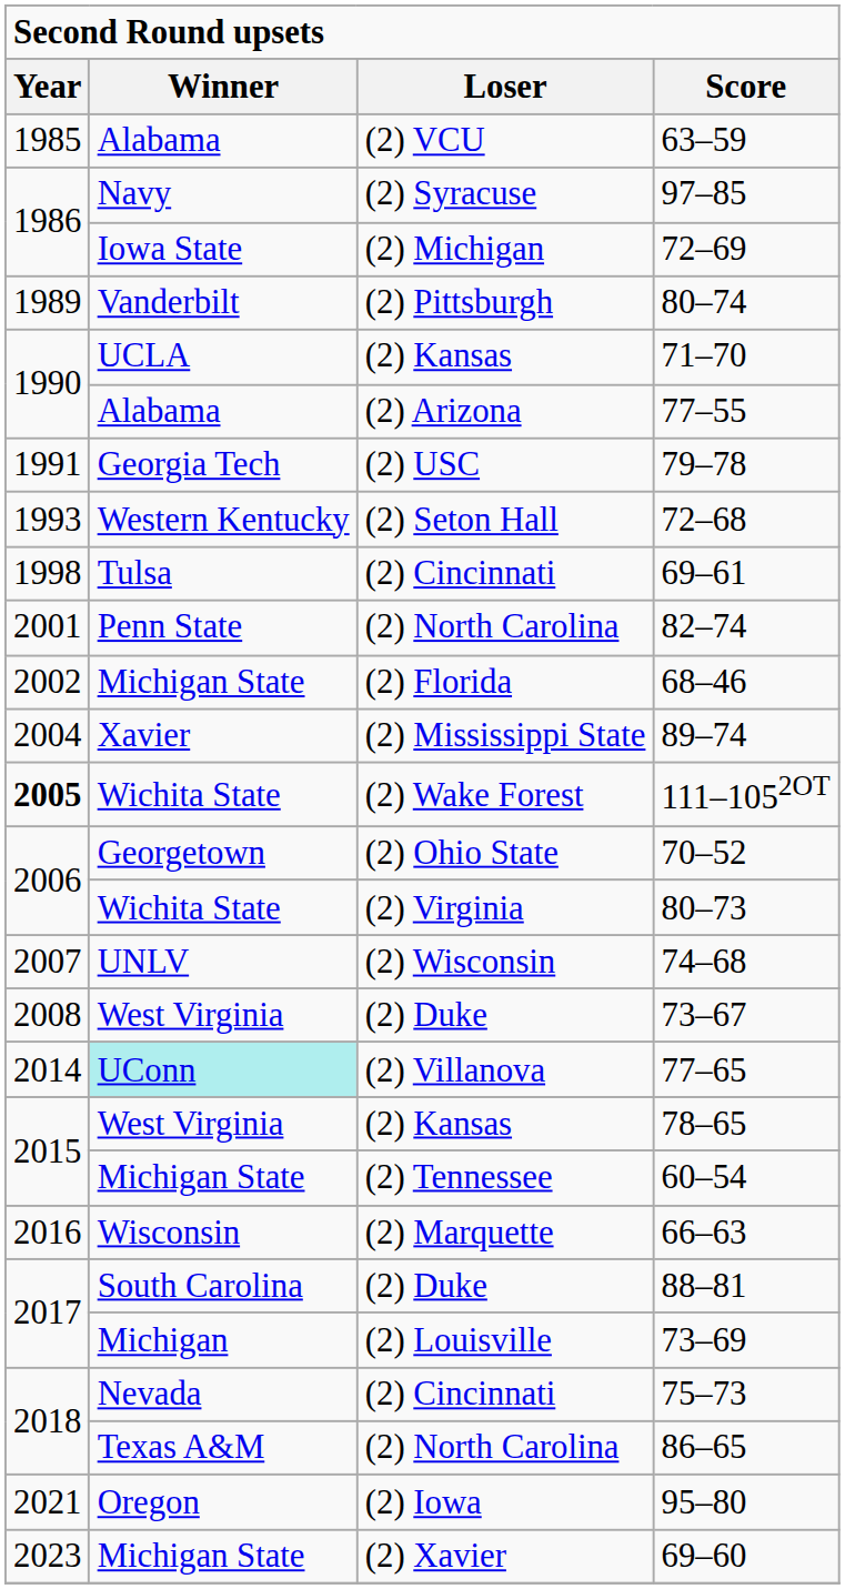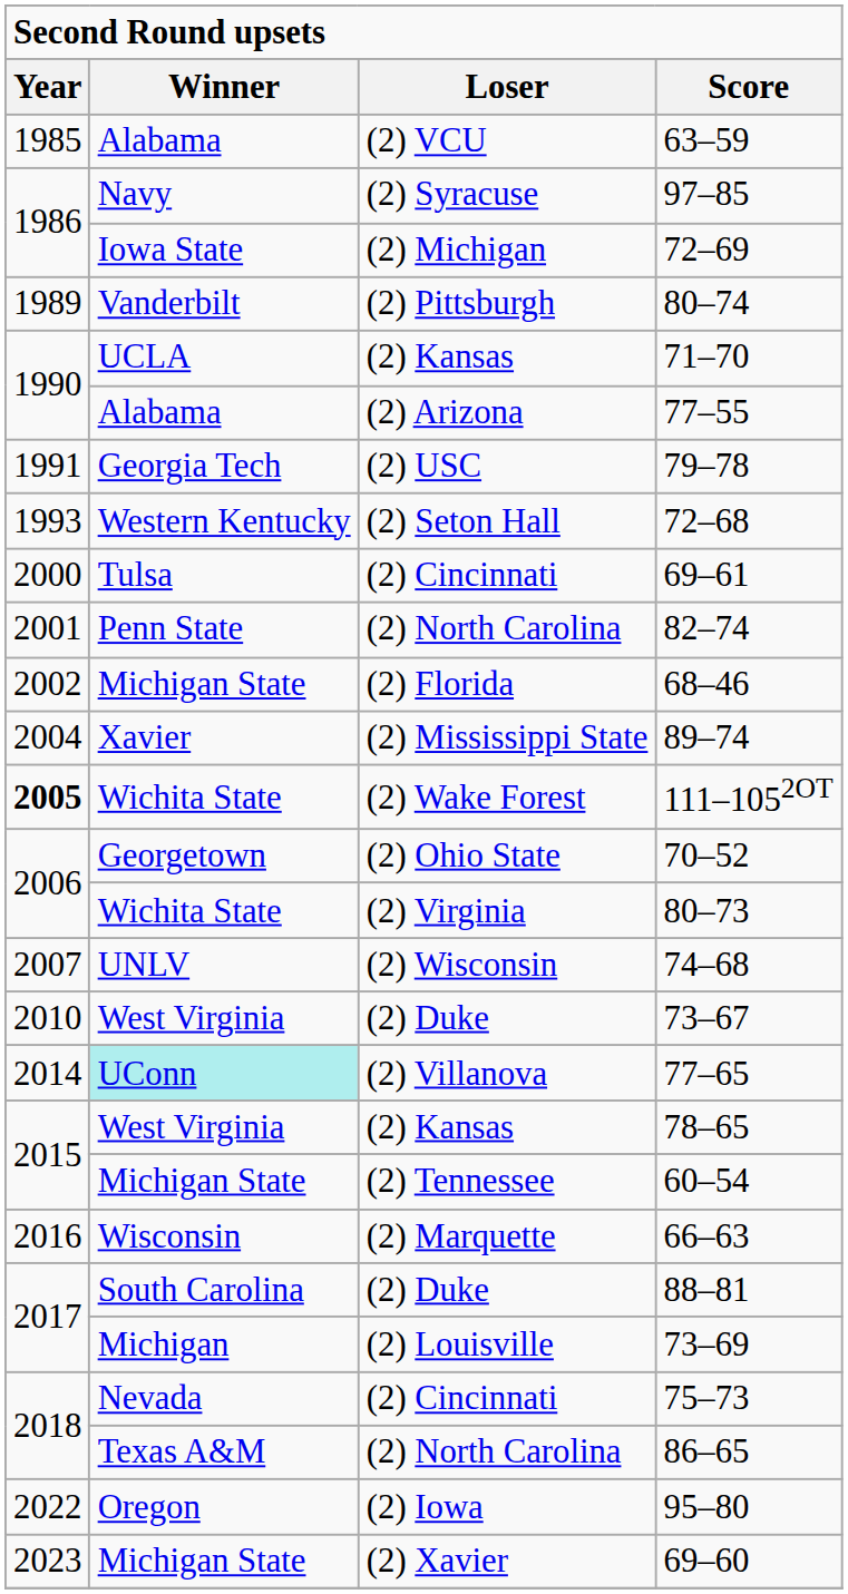69–61 | Year: 1998 -> 2000
73–67 | Year: 2008 -> 2010
95–80 | Year: 2021 -> 2022
